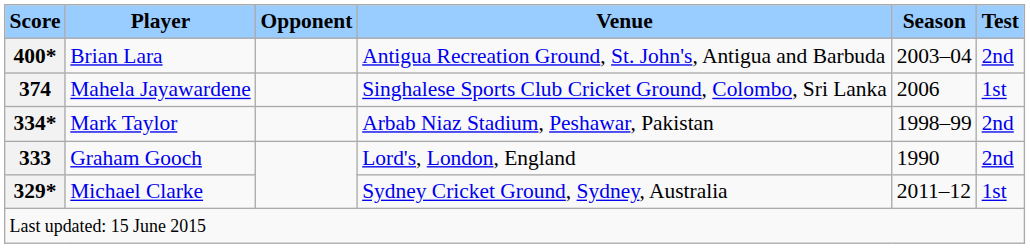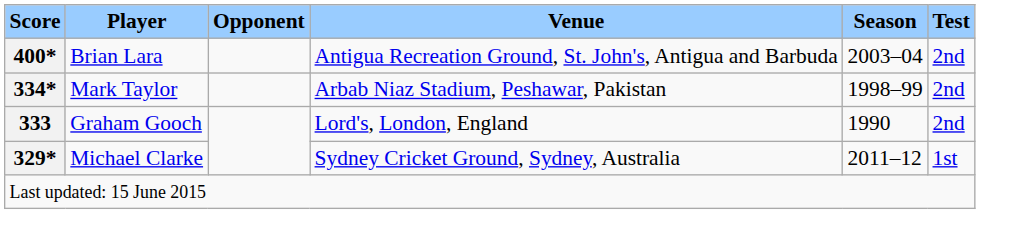- row: 374 | Mahela Jayawardene | Singhalese Sports Club Cricket Ground, Colombo, Sri Lanka | 2006 | 1st
